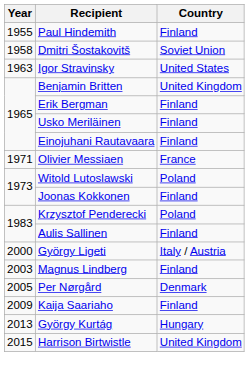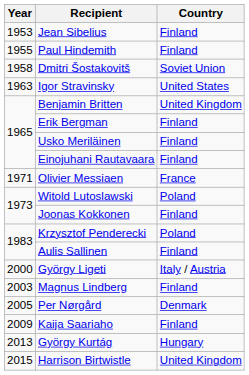+ row: 1953 | Jean Sibelius | Finland
